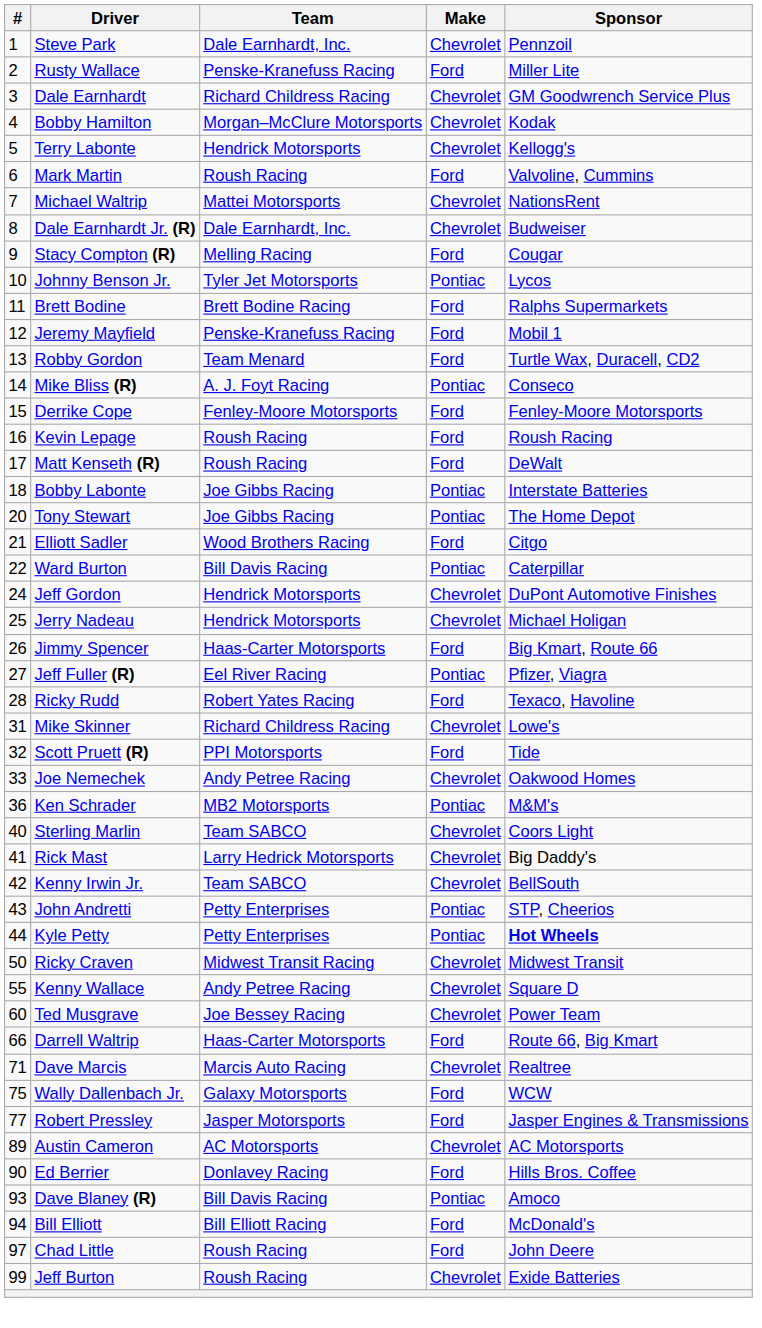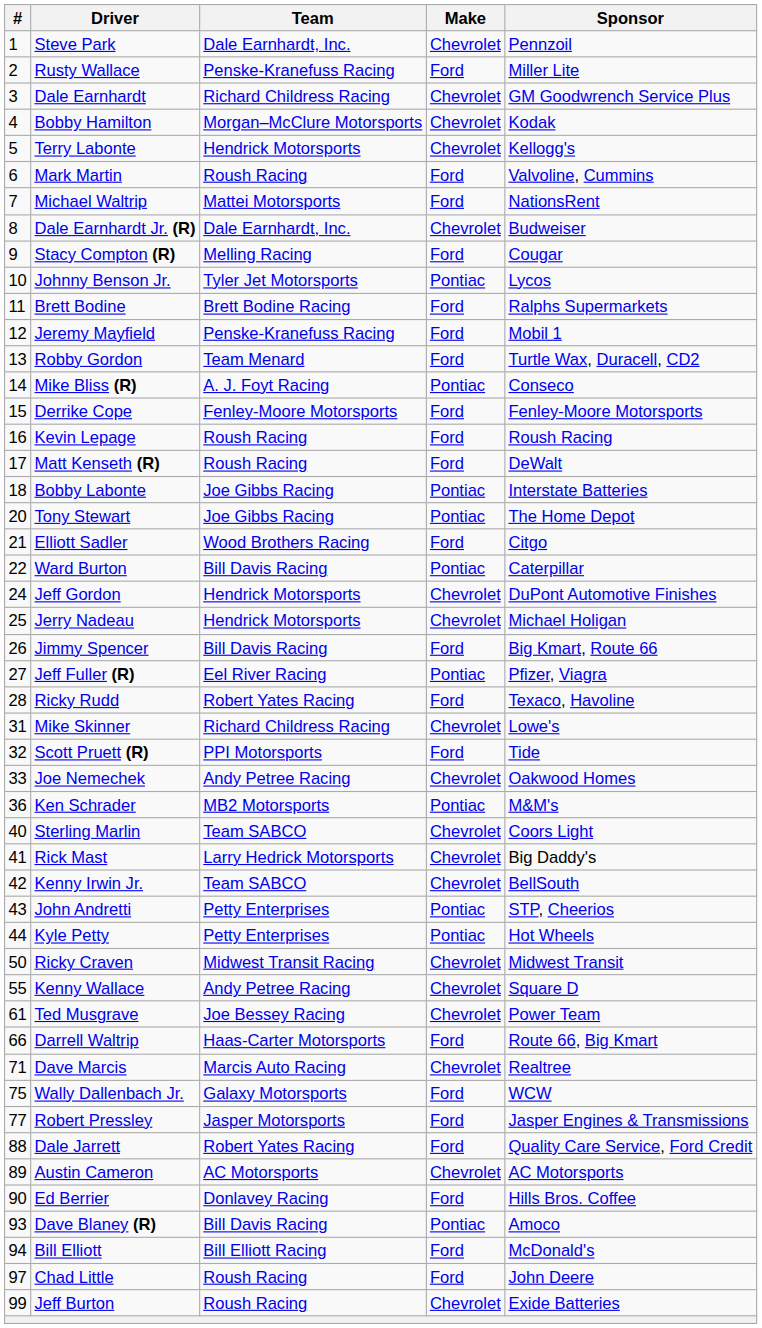Michael Waltrip | Make: Chevrolet -> Ford
Jimmy Spencer | Team: Haas-Carter Motorsports -> Bill Davis Racing
Kyle Petty | Sponsor: bold -> normal
Ted Musgrave | #: 60 -> 61
+ row: 88 | Dale Jarrett | Robert Yates Racing | Ford | Quality Care Service, Ford Credit
